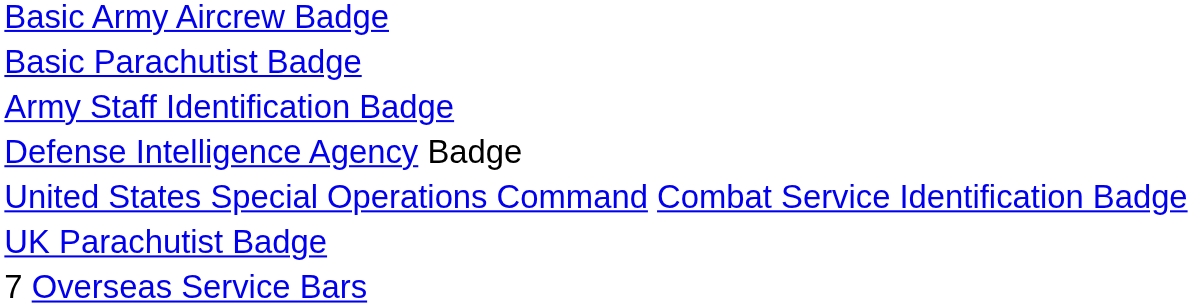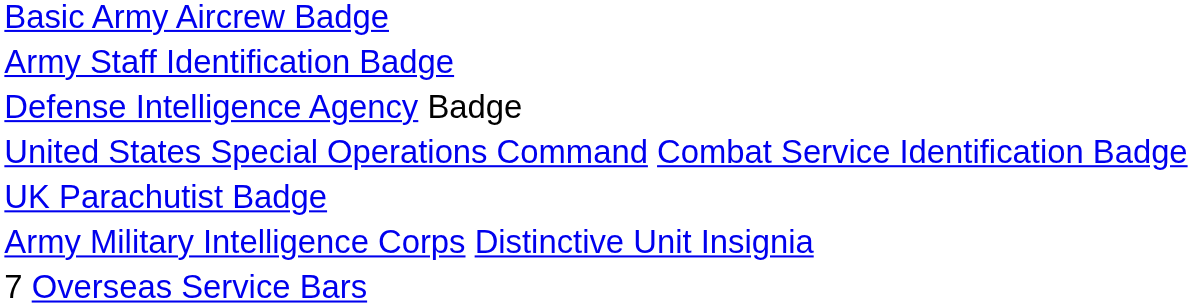- row: Basic Parachutist Badge
+ row: Army Military Intelligence Corps Distinctive Unit Insignia
